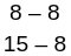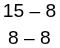rows swapped: 8 – 8 <-> 15 – 8
